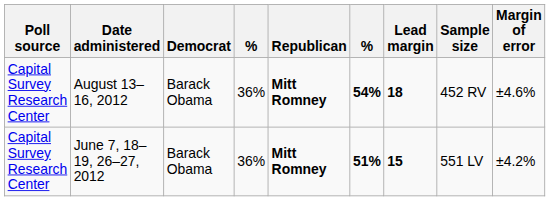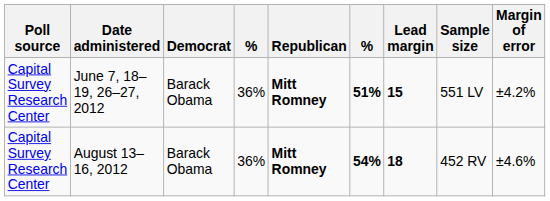rows swapped: August 13–16, 2012 <-> June 7, 18–19, 26–27, 2012
